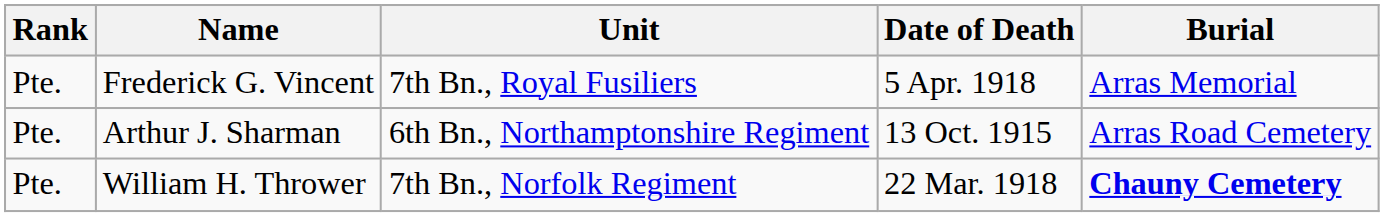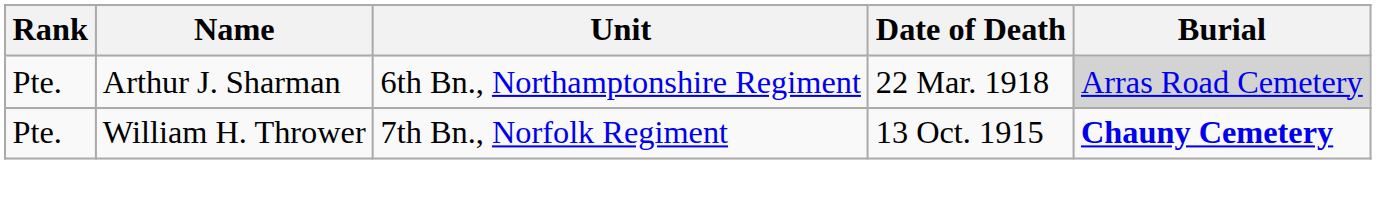- row: Pte. | Frederick G. Vincent | 7th Bn., Royal Fusiliers | 5 Apr. 1918 | Arras Memorial
Arthur J. Sharman | Date of Death: 13 Oct. 1915 -> 22 Mar. 1918
Arthur J. Sharman | Burial: no background -> lightgrey background
William H. Thrower | Date of Death: 22 Mar. 1918 -> 13 Oct. 1915
